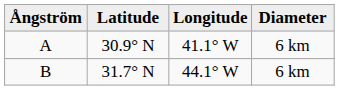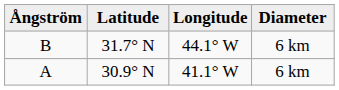rows swapped: A <-> B
